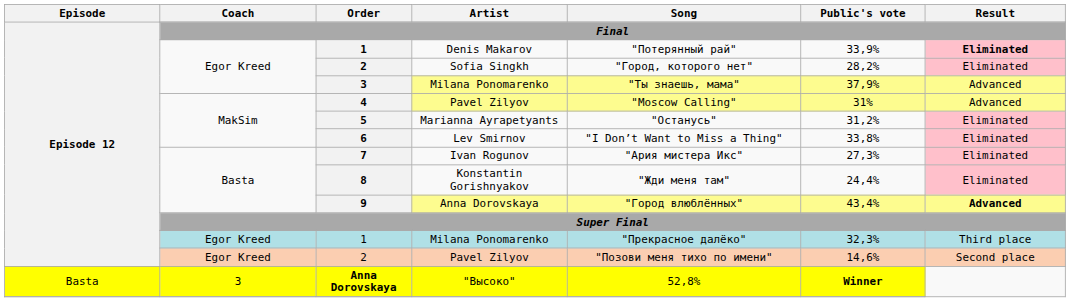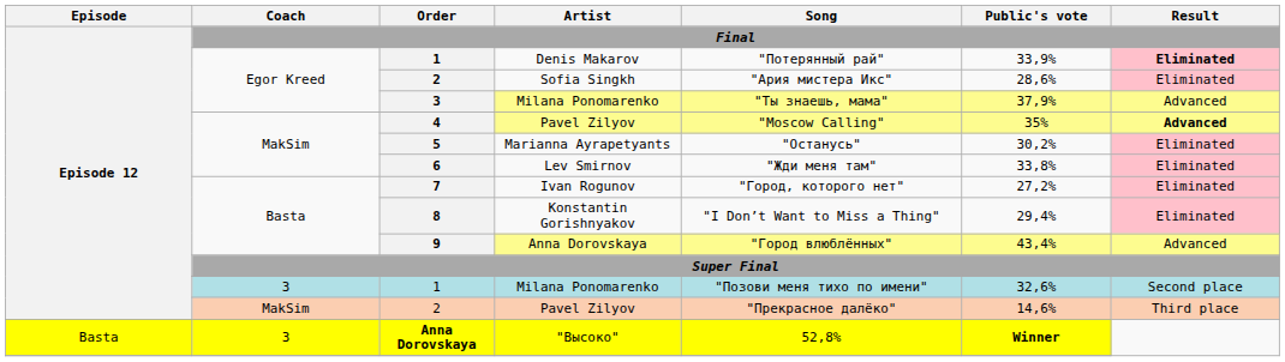2 / Sofia Singkh | Song: "Город, которого нет" -> "Ария мистера Икс"
2 / Sofia Singkh | Public's vote: 28,2% -> 28,6%
4 | Public's vote: 31% -> 35%
4 | Result: normal -> bold
5 | Public's vote: 31,2% -> 30,2%
6 | Song: "I Don’t Want to Miss a Thing" -> "Жди меня там"
7 | Song: "Ария мистера Икс" -> "Город, которого нет"
7 | Public's vote: 27,3% -> 27,2%
8 | Song: "Жди меня там" -> "I Don’t Want to Miss a Thing"
8 | Public's vote: 24,4% -> 29,4%
9 | Result: bold -> normal
1 / Milana Ponomarenko | Coach: Egor Kreed -> 3
1 / Milana Ponomarenko | Song: "Прекрасное далёко" -> "Позови меня тихо по имени"
1 / Milana Ponomarenko | Public's vote: 32,3% -> 32,6%
1 / Milana Ponomarenko | Result: Third place -> Second place
2 / Pavel Zilyov | Coach: Egor Kreed -> MakSim
2 / Pavel Zilyov | Song: "Позови меня тихо по имени" -> "Прекрасное далёко"
2 / Pavel Zilyov | Result: Second place -> Third place
